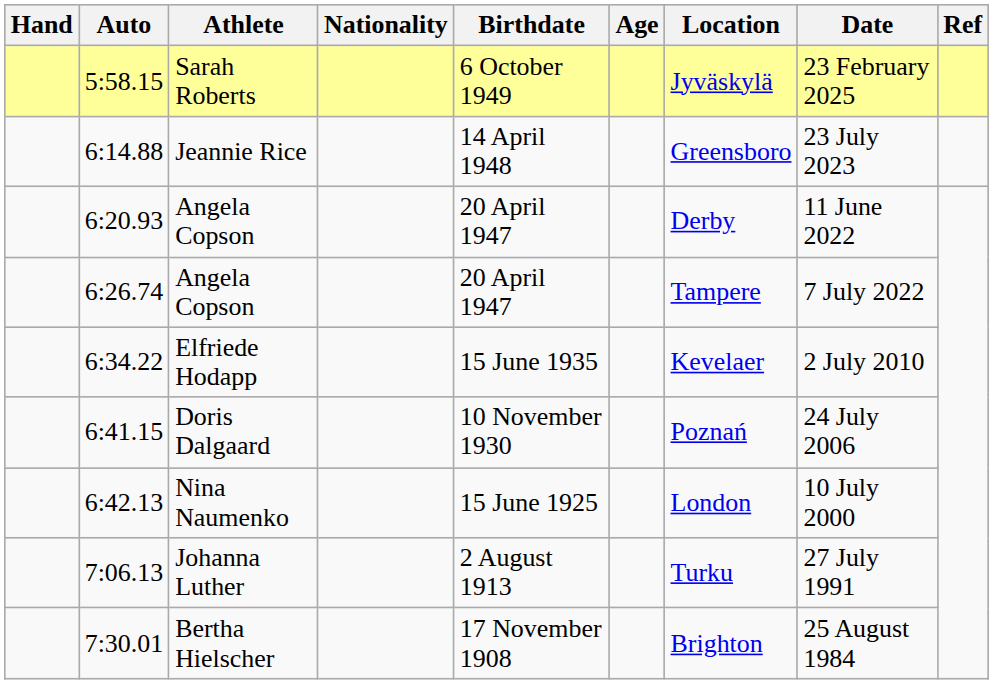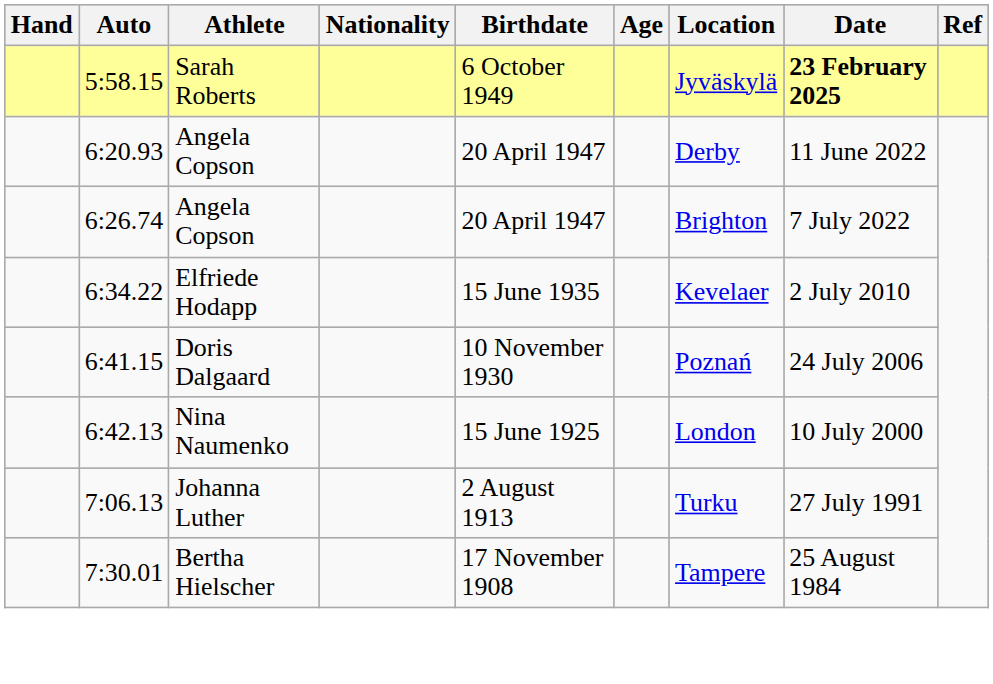5:58.15 | Date: normal -> bold
- row: 6:14.88 | Jeannie Rice | 14 April 1948 | Greensboro | 23 July 2023
6:26.74 | Location: Tampere -> Brighton
7:30.01 | Location: Brighton -> Tampere
